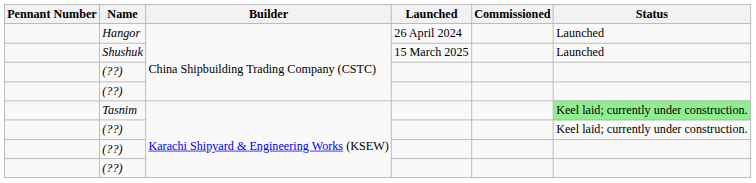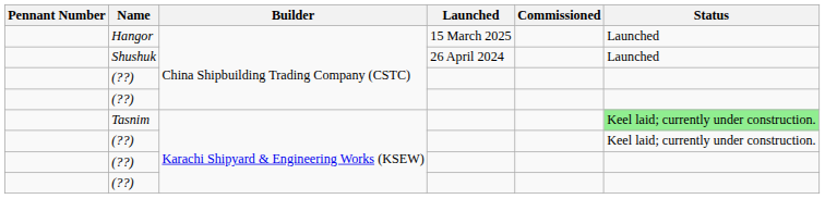Hangor | Launched: 26 April 2024 -> 15 March 2025
Shushuk | Launched: 15 March 2025 -> 26 April 2024
